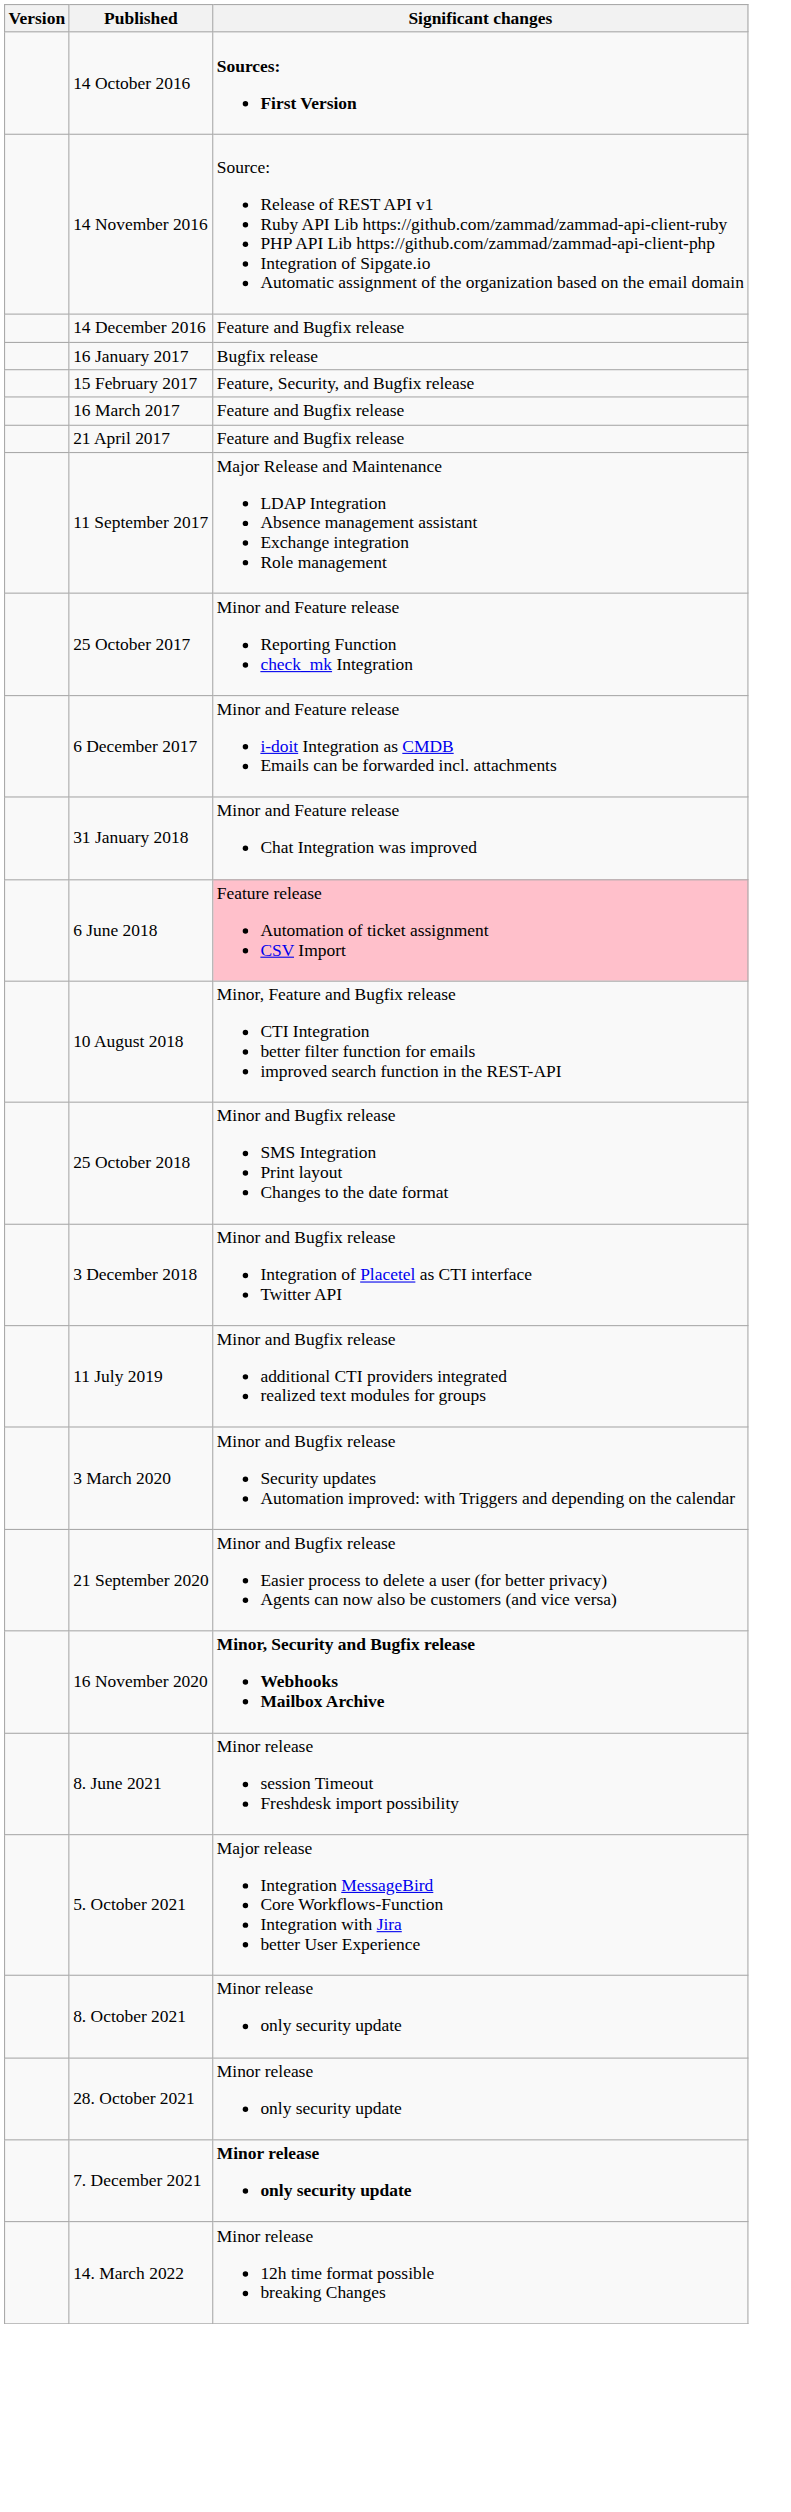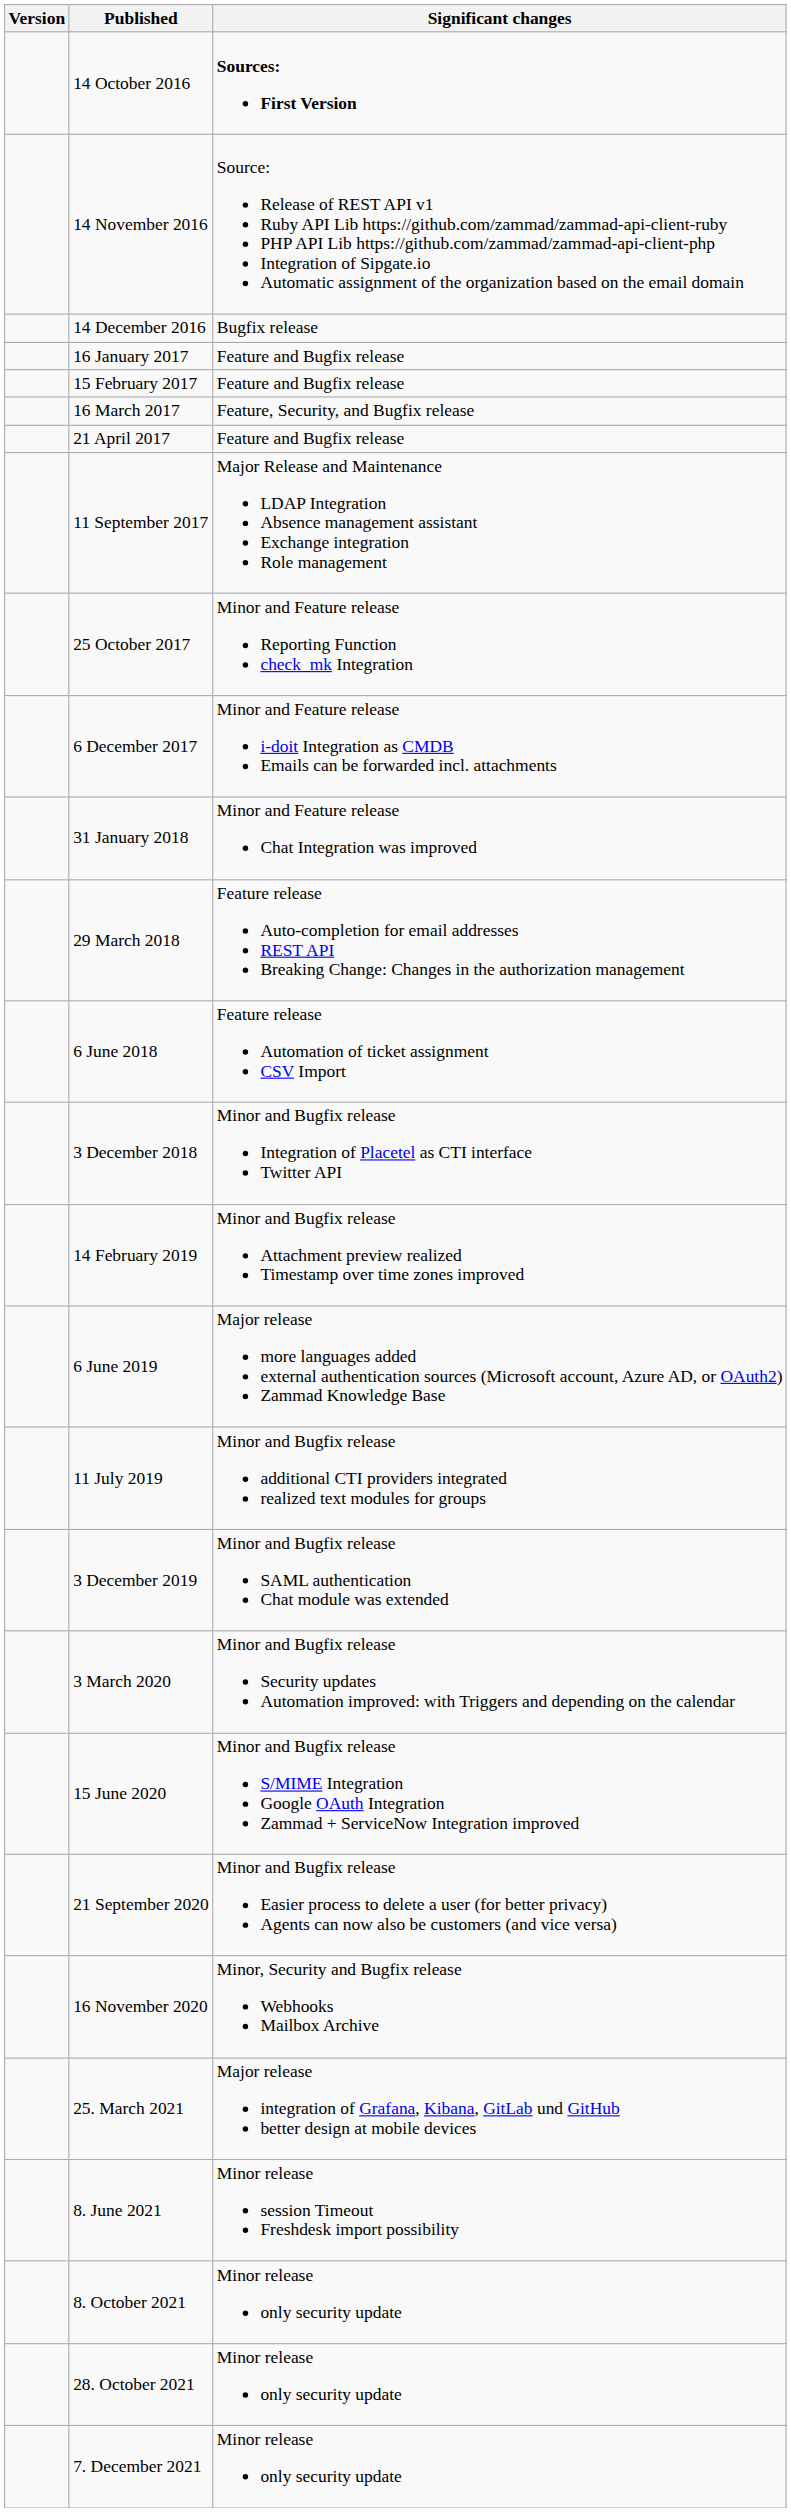14 December 2016 | Significant changes: Feature and Bugfix release -> Bugfix release
16 January 2017 | Significant changes: Bugfix release -> Feature and Bugfix release
15 February 2017 | Significant changes: Feature, Security, and Bugfix release -> Feature and Bugfix release
16 March 2017 | Significant changes: Feature and Bugfix release -> Feature, Security, and Bugfix release
+ row: 29 March 2018 | Feature release Auto-completion for email addresses REST API Breaking Change: Changes in the authorization management
6 June 2018 | Significant changes: pink background -> no background
- row: 10 August 2018 | Minor, Feature and Bugfix release CTI Integration better filter function for emails improved search function in the REST-API
- row: 25 October 2018 | Minor and Bugfix release SMS Integration Print layout Changes to the date format
+ row: 14 February 2019 | Minor and Bugfix release Attachment preview realized Timestamp over time zones improved
+ row: 6 June 2019 | Major release more languages added external authentication sources (Microsoft account, Azure AD, or OAuth2) Zammad Knowledge Base
+ row: 3 December 2019 | Minor and Bugfix release SAML authentication Chat module was extended
+ row: 15 June 2020 | Minor and Bugfix release S/MIME Integration Google OAuth Integration Zammad + ServiceNow Integration improved
16 November 2020 | Significant changes: bold -> normal
+ row: 25. March 2021 | Major release integration of Grafana, Kibana, GitLab und GitHub better design at mobile devices
- row: 5. October 2021 | Major release Integration MessageBird Core Workflows-Function Integration with Jira better User Experience
7. December 2021 | Significant changes: bold -> normal
- row: 14. March 2022 | Minor release 12h time format possible breaking Changes
